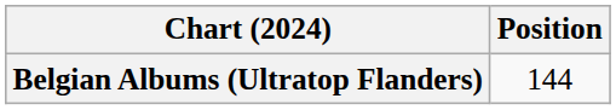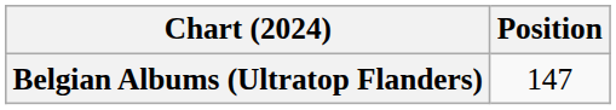Belgian Albums (Ultratop Flanders) | Position: 144 -> 147
